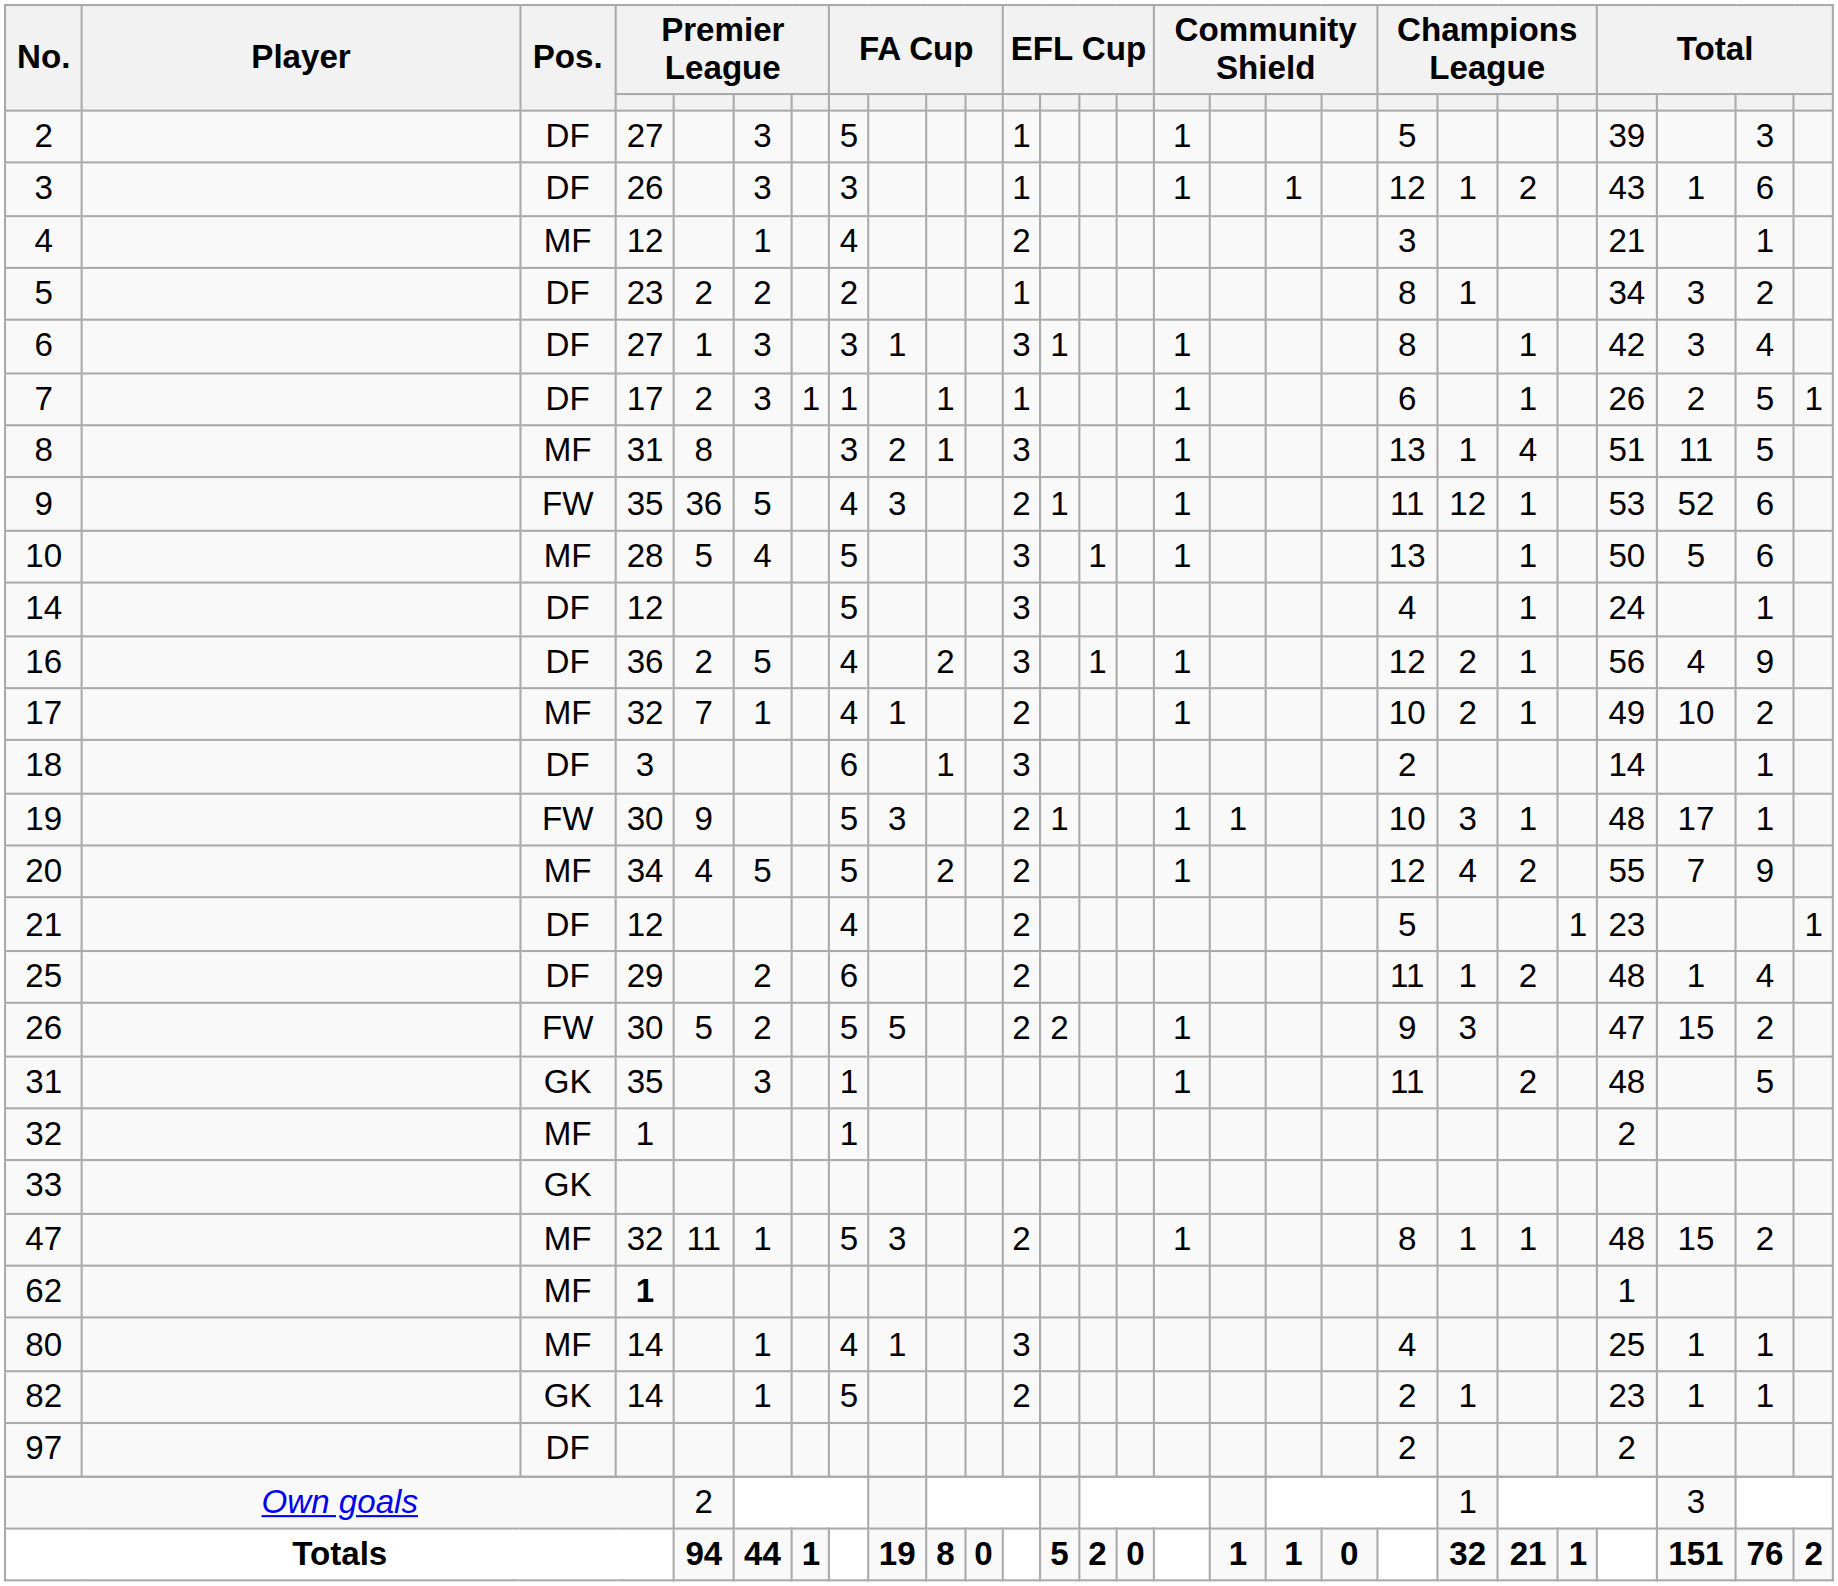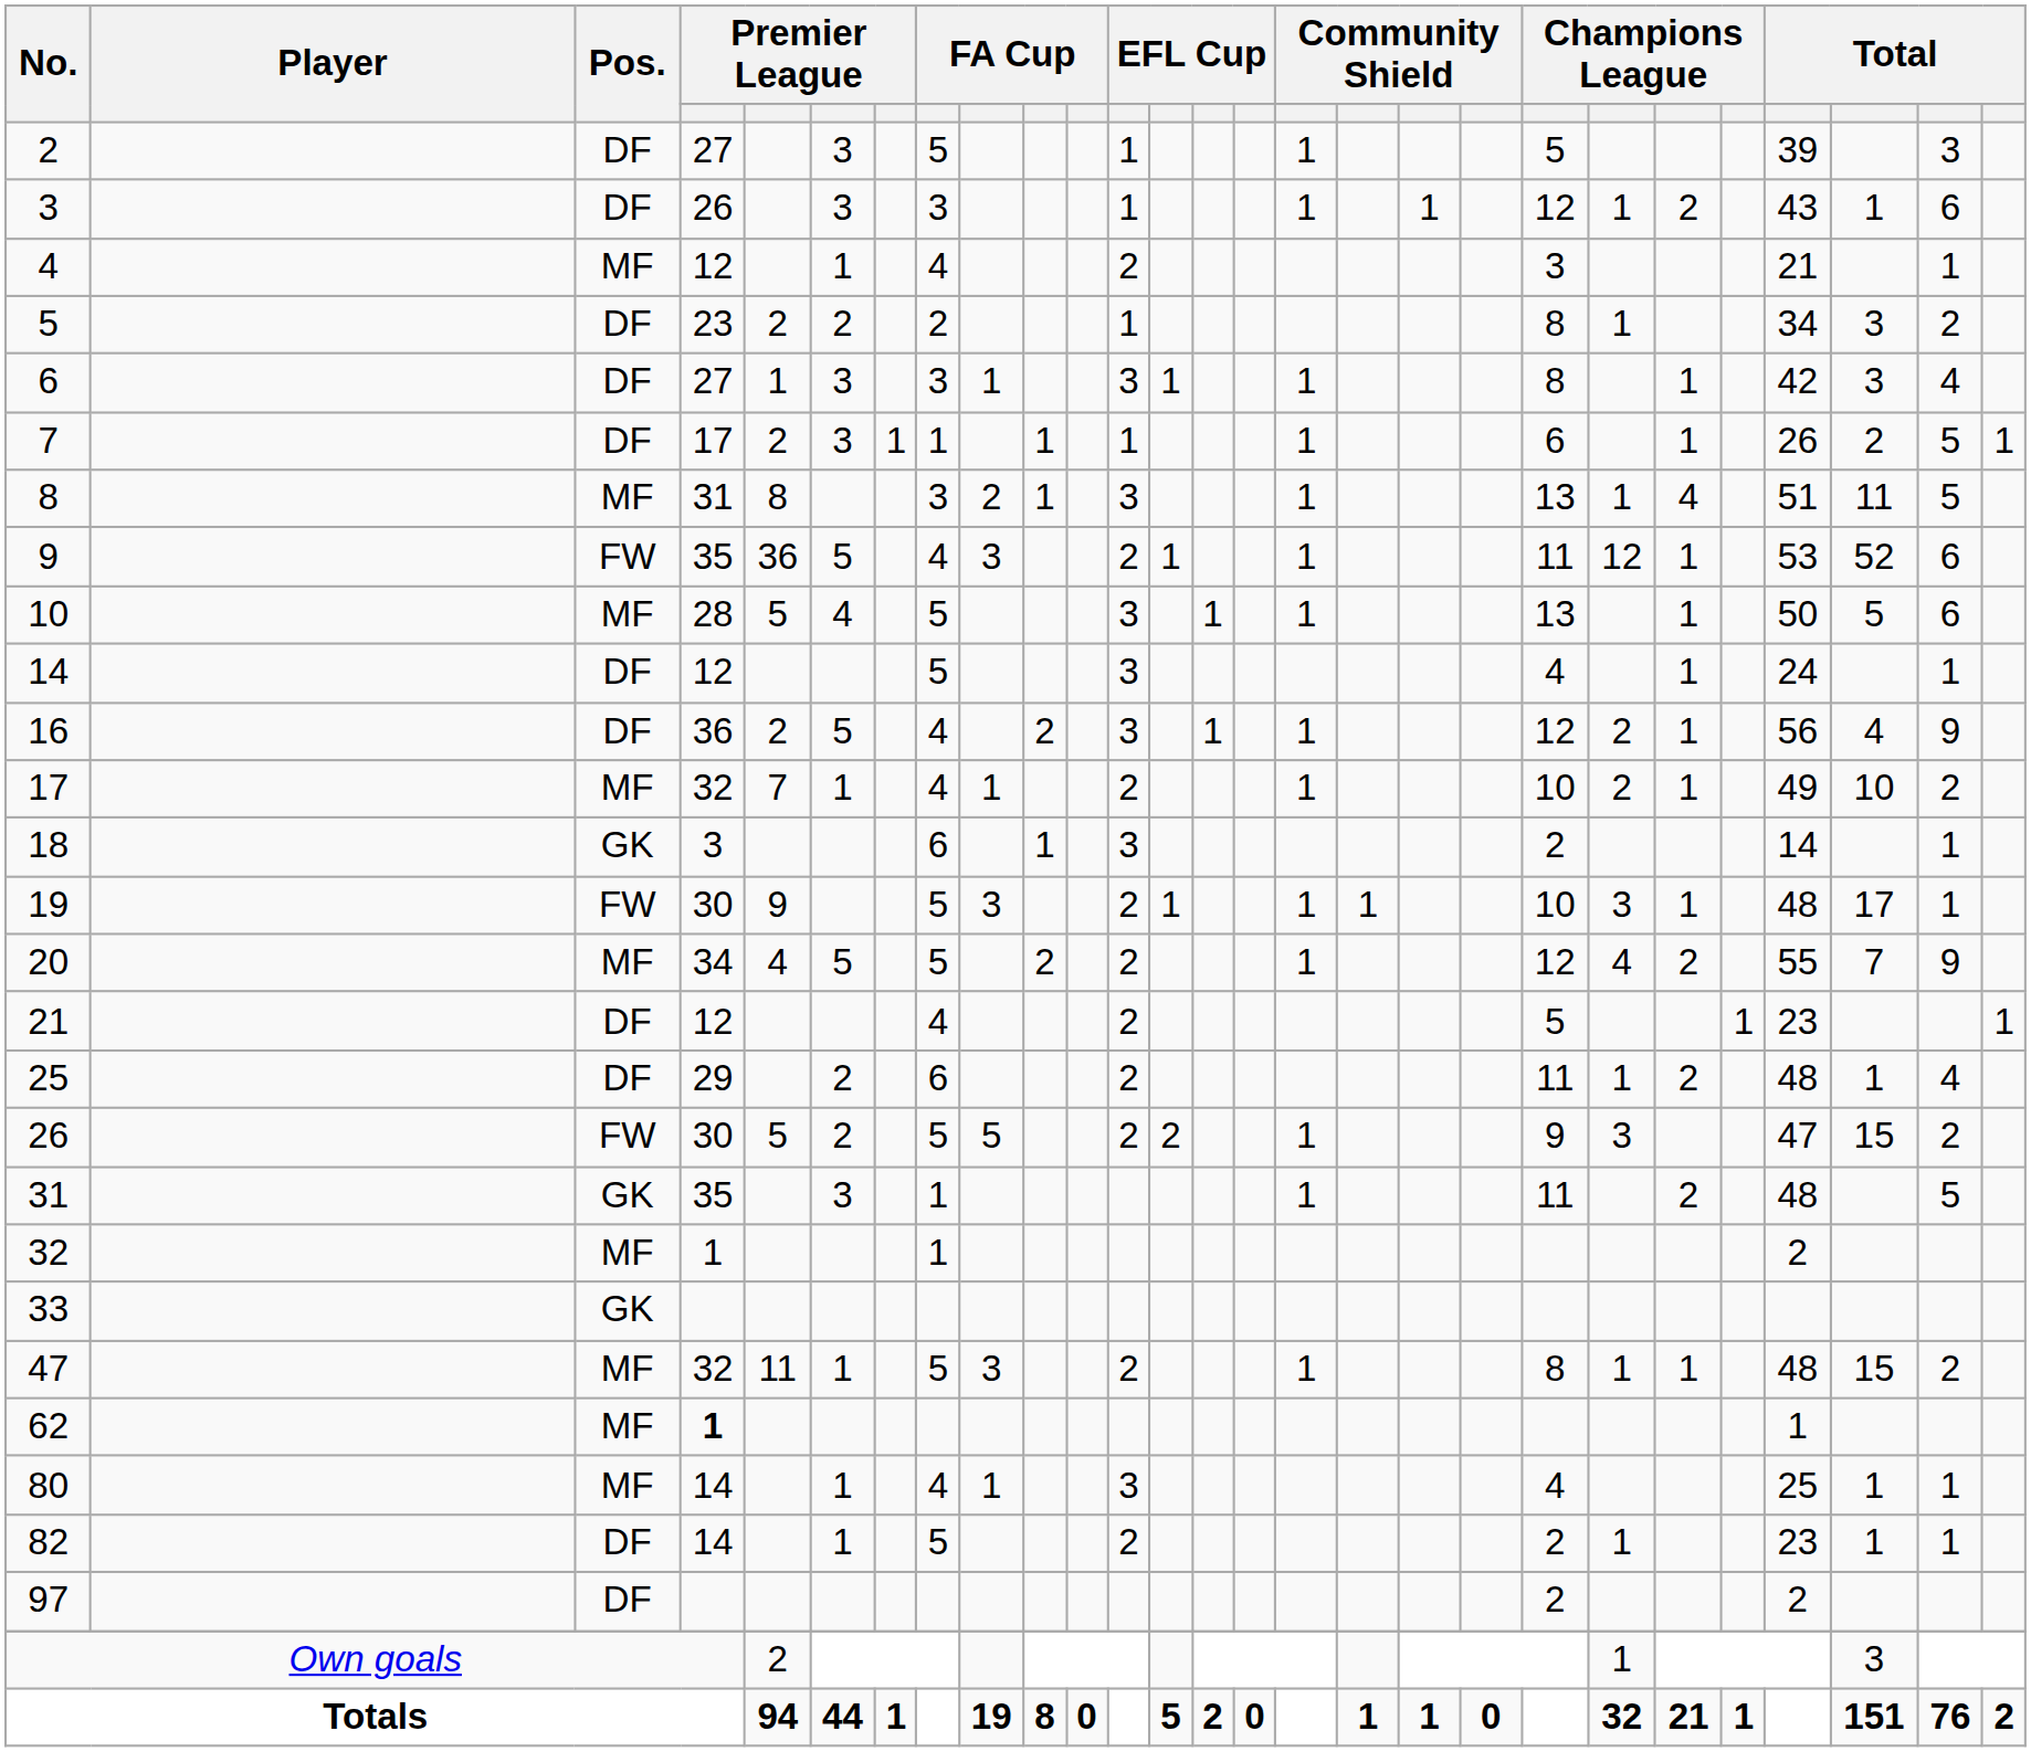18 | Pos.: DF -> GK
82 | Pos.: GK -> DF
